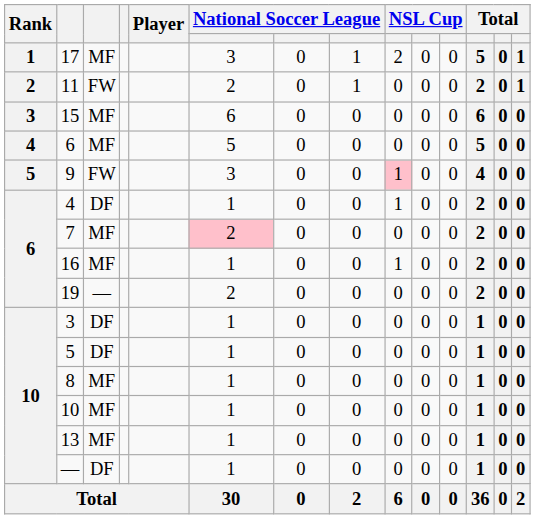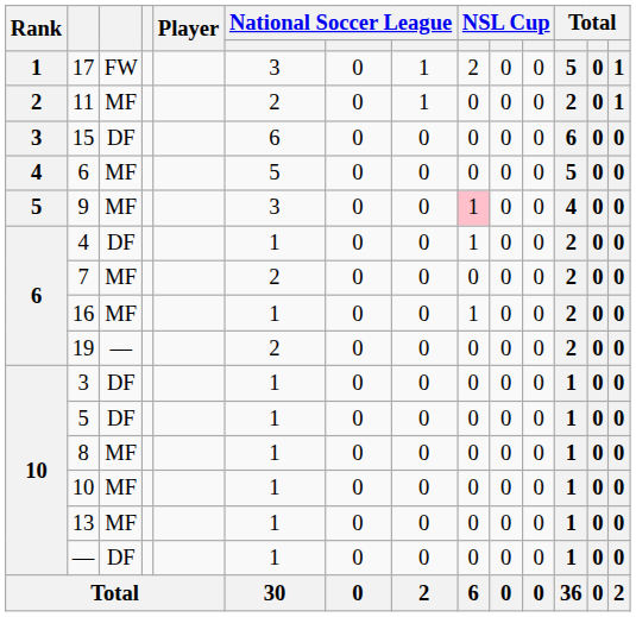17 | column 3: MF -> FW
11 | column 3: FW -> MF
15 | column 3: MF -> DF
9 | column 3: FW -> MF
7 | column 6: pink background -> no background
